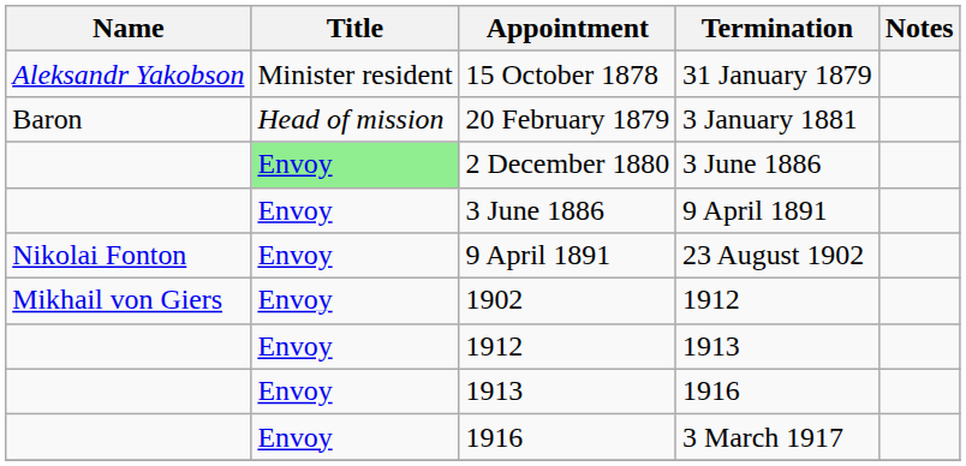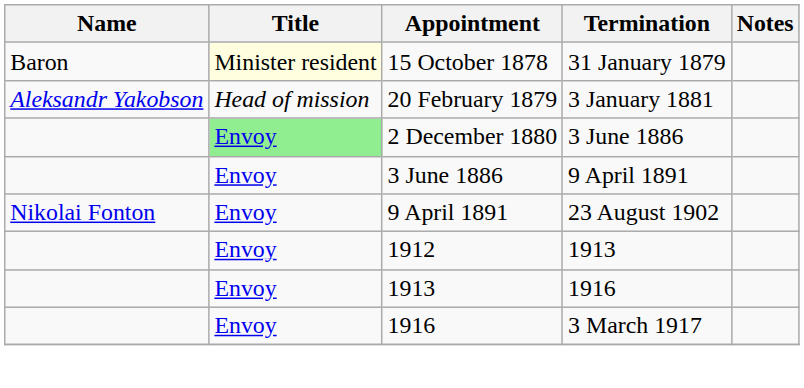15 October 1878 | Name: Aleksandr Yakobson -> Baron
15 October 1878 | Title: no background -> lightyellow background
20 February 1879 | Name: Baron -> Aleksandr Yakobson
- row: Mikhail von Giers | Envoy | 1902 | 1912
